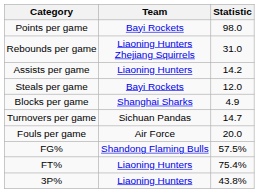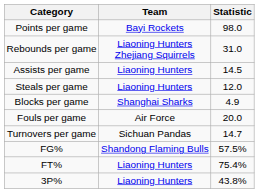Assists per game | Statistic: 14.2 -> 14.5
Steals per game | Team: Bayi Rockets -> Liaoning Hunters
rows swapped: Turnovers per game <-> Fouls per game
